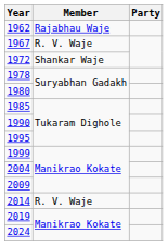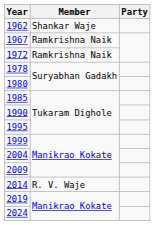1962 | Member: Rajabhau Waje -> Shankar Waje
1967 | Member: R. V. Waje -> Ramkrishna Naik
1972 | Member: Shankar Waje -> Ramkrishna Naik
